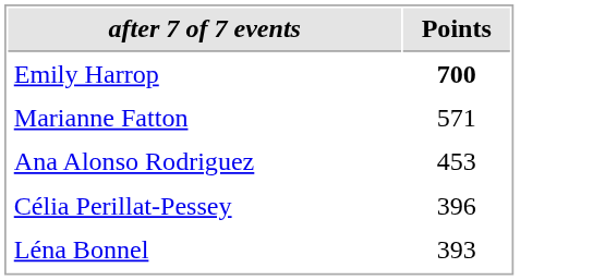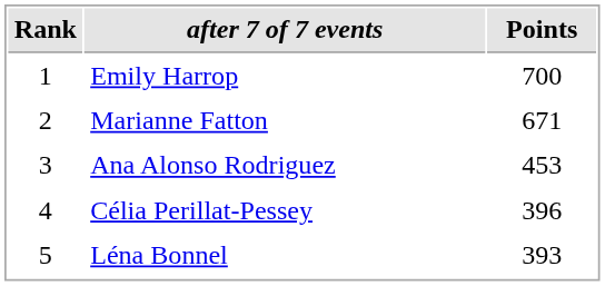+ column: Rank | 1 | 2 | 3 | 4 | 5
Emily Harrop | Points: bold -> normal
Marianne Fatton | Points: 571 -> 671
